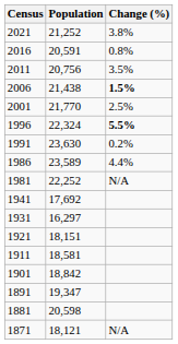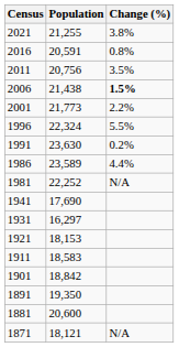2021 | Population: 21,252 -> 21,255
2001 | Population: 21,770 -> 21,773
2001 | Change (%): 2.5% -> 2.2%
1996 | Change (%): bold -> normal
1941 | Population: 17,692 -> 17,690
1921 | Population: 18,151 -> 18,153
1911 | Population: 18,581 -> 18,583
1891 | Population: 19,347 -> 19,350
1881 | Population: 20,598 -> 20,600
